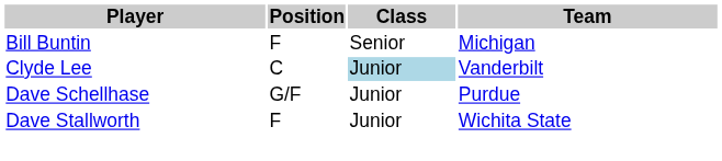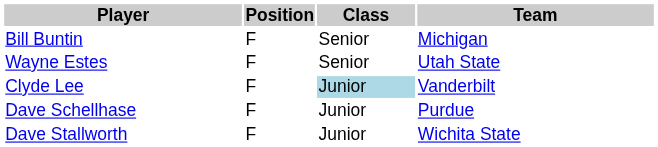+ row: Wayne Estes | F | Senior | Utah State
Clyde Lee | Position: C -> F
Dave Schellhase | Position: G/F -> F
